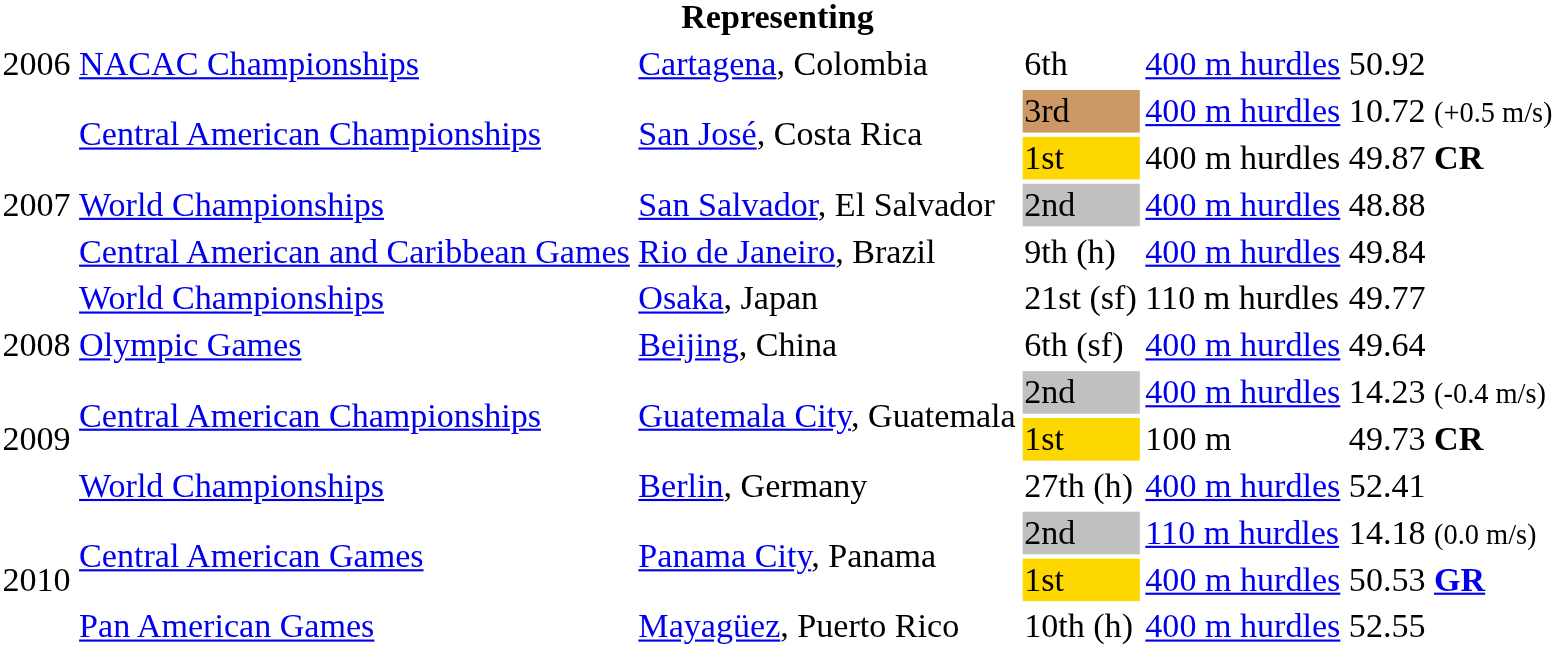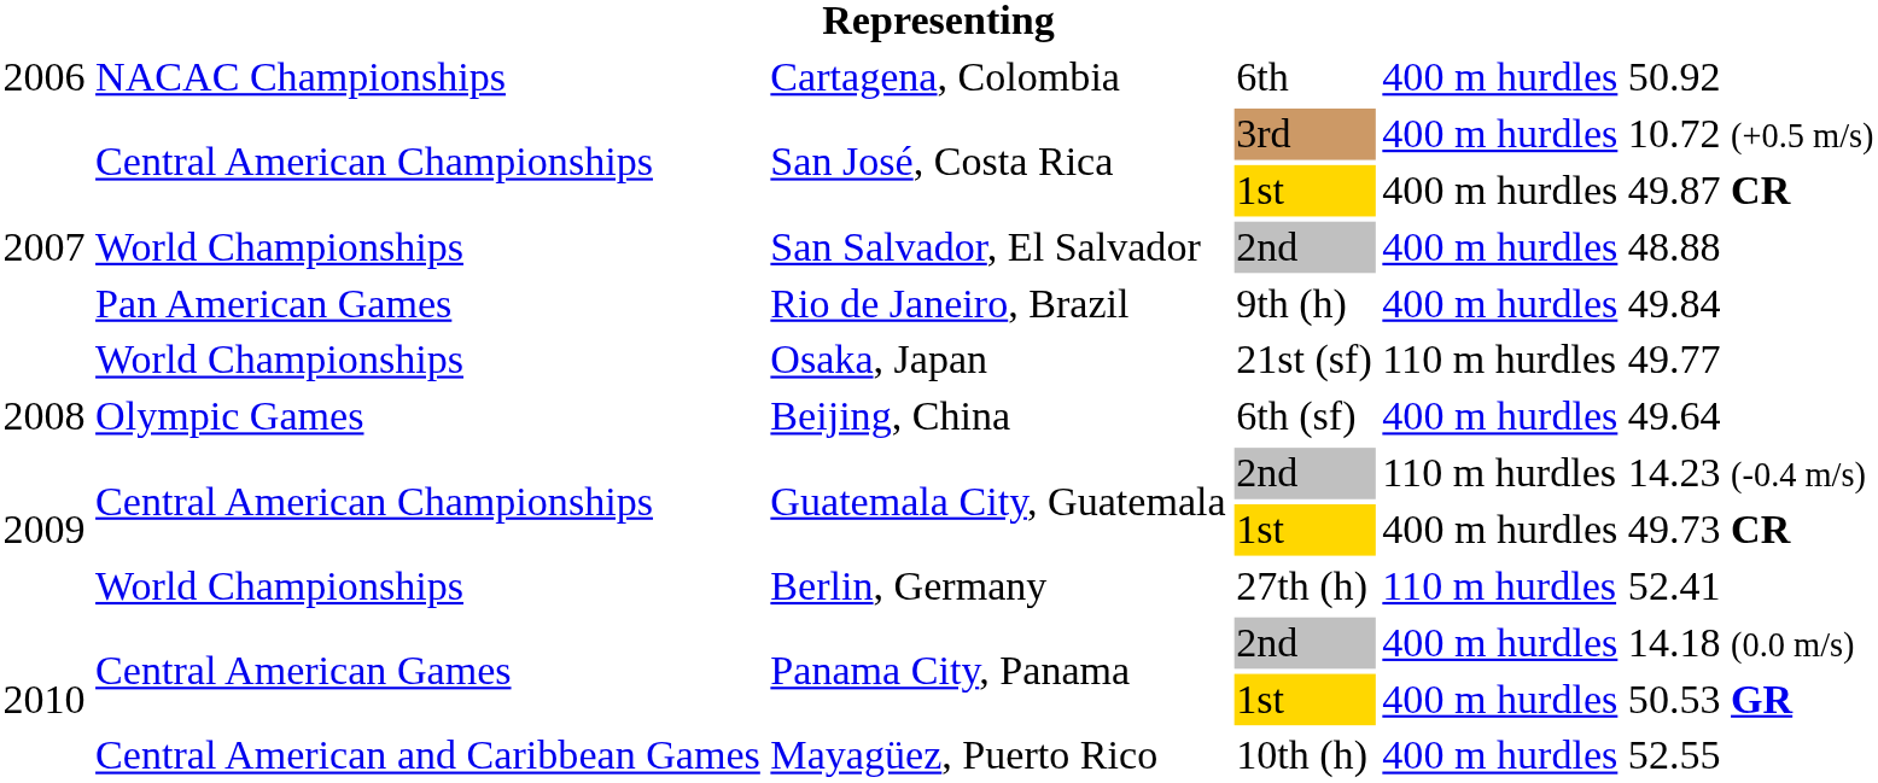Rio de Janeiro, Brazil | column 2: Central American and Caribbean Games -> Pan American Games
Guatemala City, Guatemala / 2nd | column 5: 400 m hurdles -> 110 m hurdles
Guatemala City, Guatemala / 1st | column 5: 100 m -> 400 m hurdles
Berlin, Germany | column 5: 400 m hurdles -> 110 m hurdles
Panama City, Panama / 2nd | column 5: 110 m hurdles -> 400 m hurdles
Mayagüez, Puerto Rico | column 2: Pan American Games -> Central American and Caribbean Games
